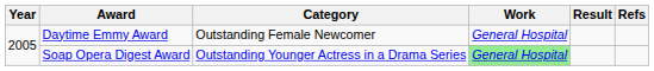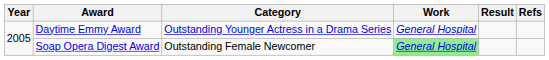Daytime Emmy Award | Category: Outstanding Female Newcomer -> Outstanding Younger Actress in a Drama Series
Soap Opera Digest Award | Category: Outstanding Younger Actress in a Drama Series -> Outstanding Female Newcomer
